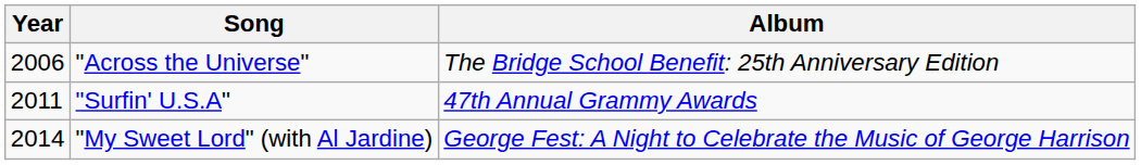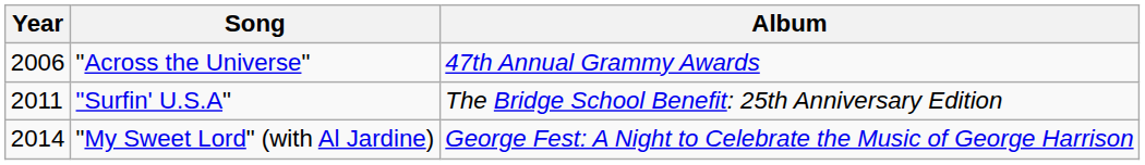"Across the Universe" | Album: The Bridge School Benefit: 25th Anniversary Edition -> 47th Annual Grammy Awards
"Surfin' U.S.A" | Album: 47th Annual Grammy Awards -> The Bridge School Benefit: 25th Anniversary Edition
